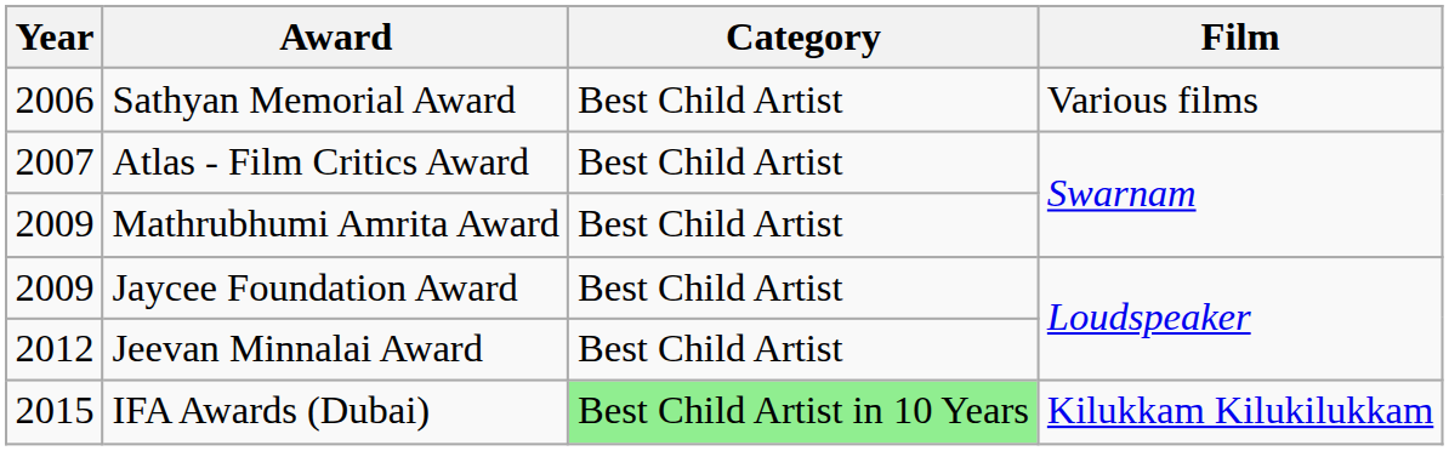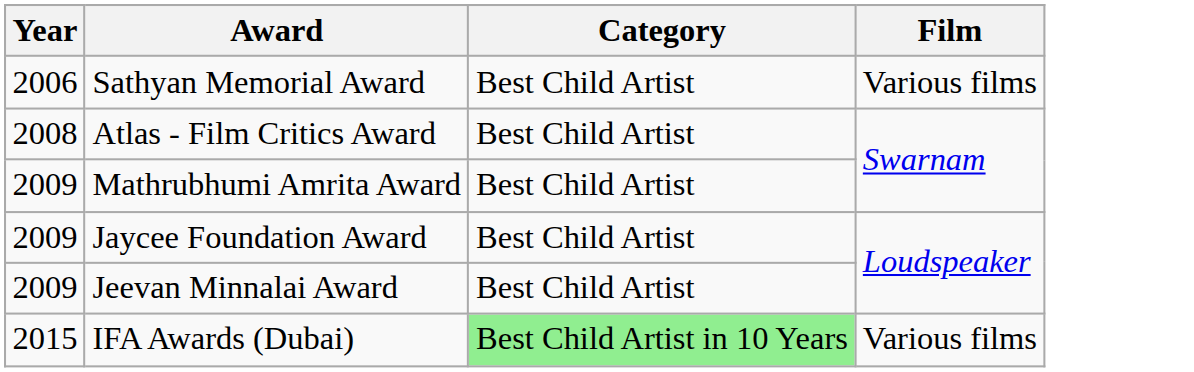Atlas - Film Critics Award | Year: 2007 -> 2008
Jeevan Minnalai Award | Year: 2012 -> 2009
IFA Awards (Dubai) | Film: Kilukkam Kilukilukkam -> Various films
